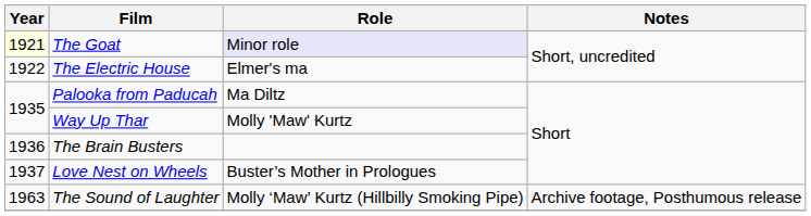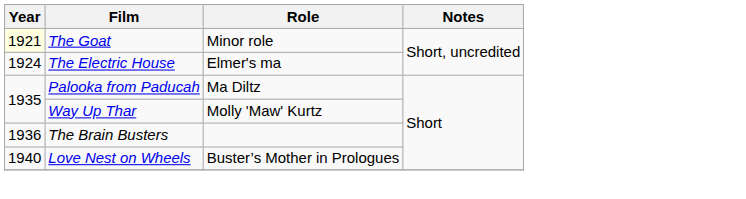The Goat | Role: lavender background -> no background
The Electric House | Year: 1922 -> 1924
Love Nest on Wheels | Year: 1937 -> 1940
- row: 1963 | The Sound of Laughter | Molly ‘Maw’ Kurtz (Hillbilly Smoking Pipe) | Archive footage, Posthumous release
